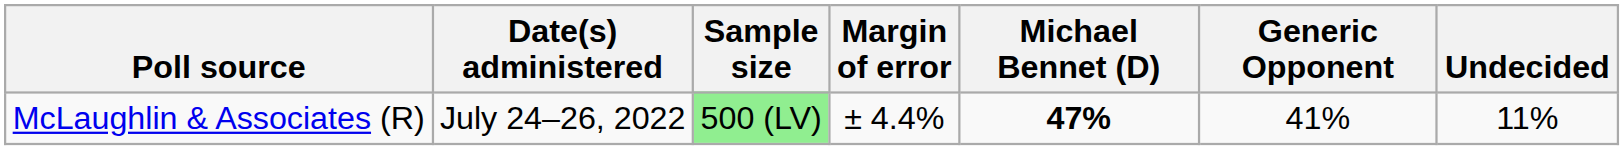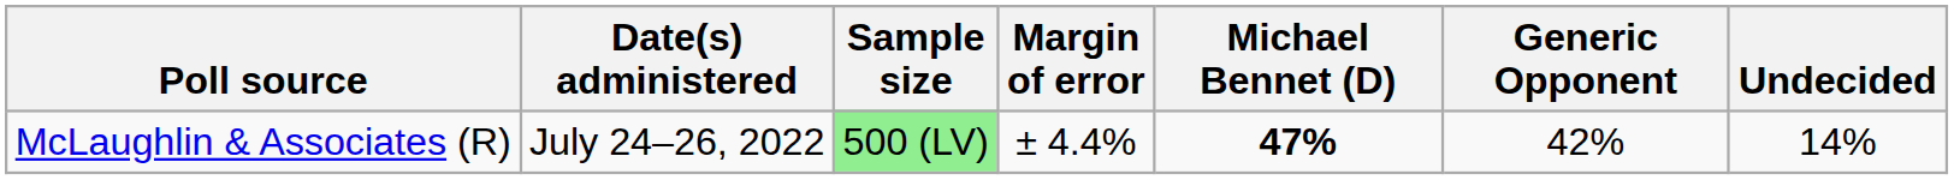McLaughlin & Associates (R) | Generic Opponent: 41% -> 42%
McLaughlin & Associates (R) | Undecided: 11% -> 14%
